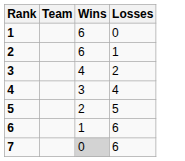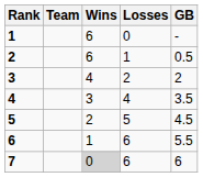+ column: GB | - | 0.5 | 2 | 3.5 | 4.5 | 5.5 | 6
